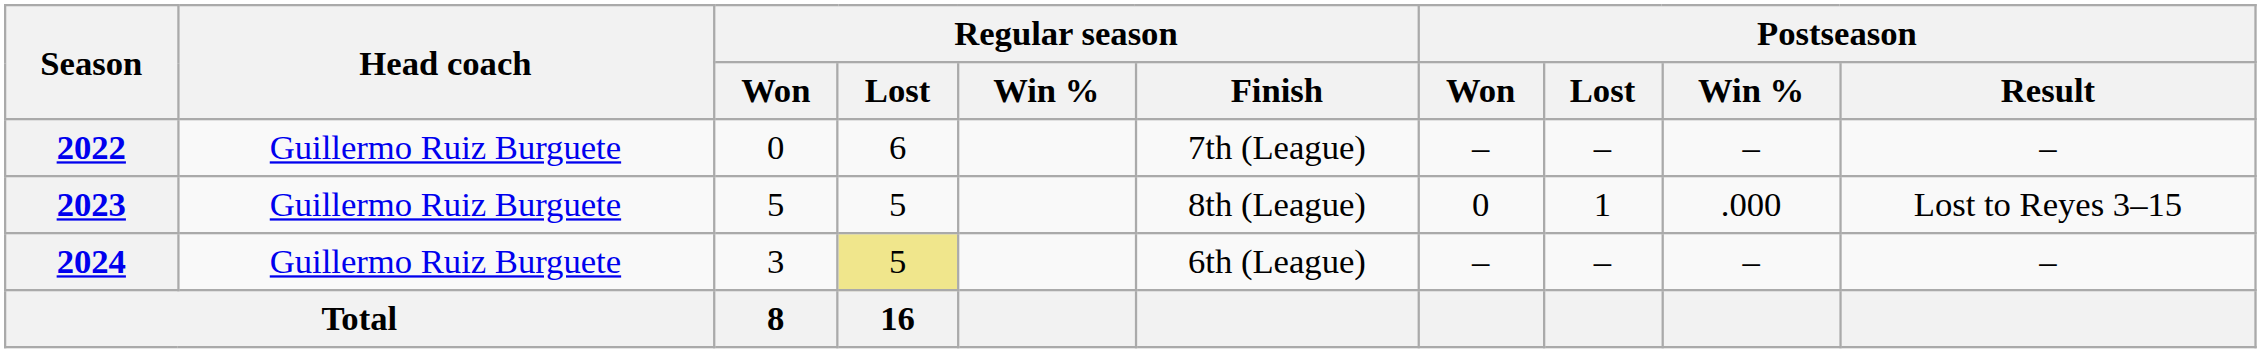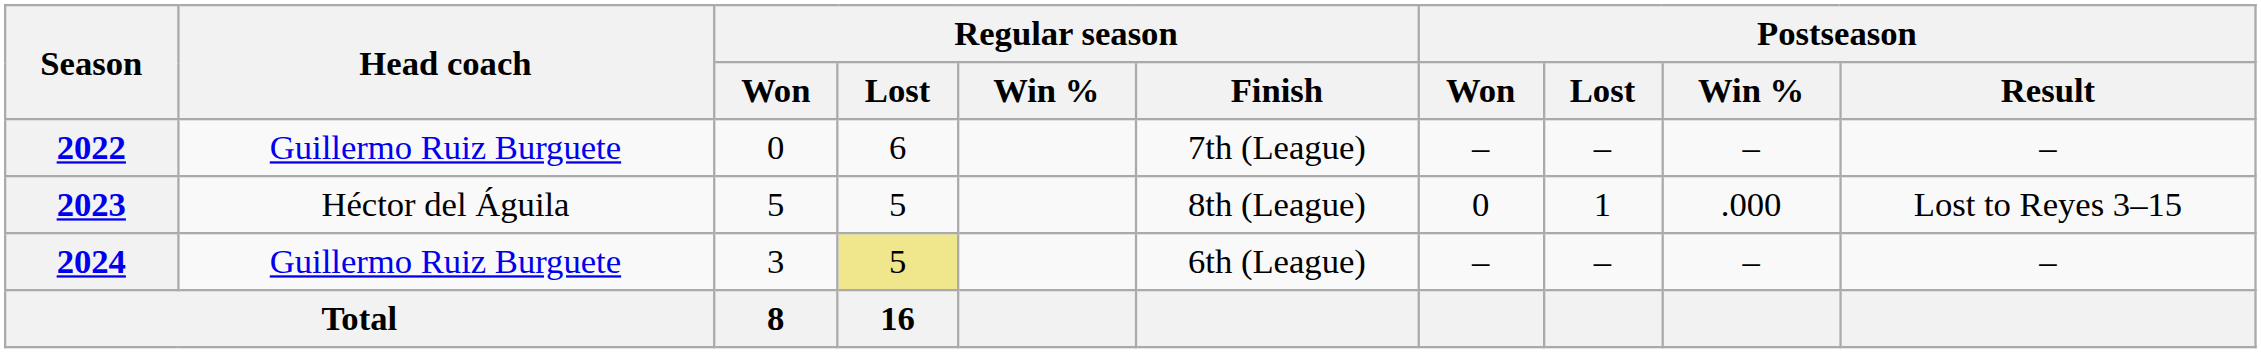2023 | Head coach: Guillermo Ruiz Burguete -> Héctor del Águila
